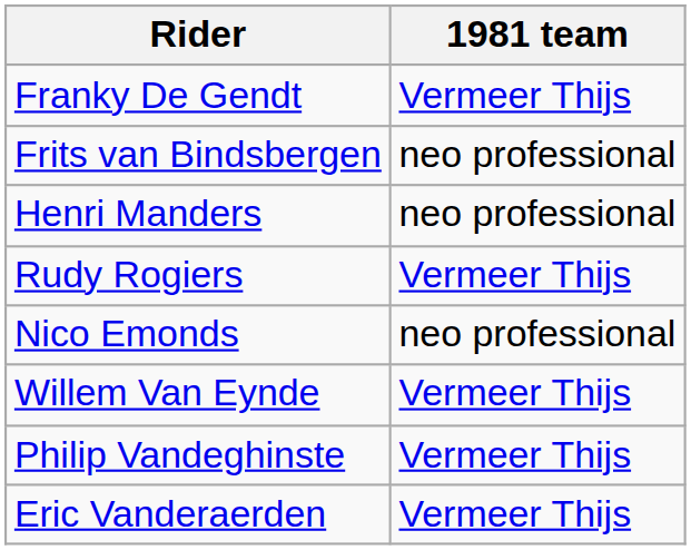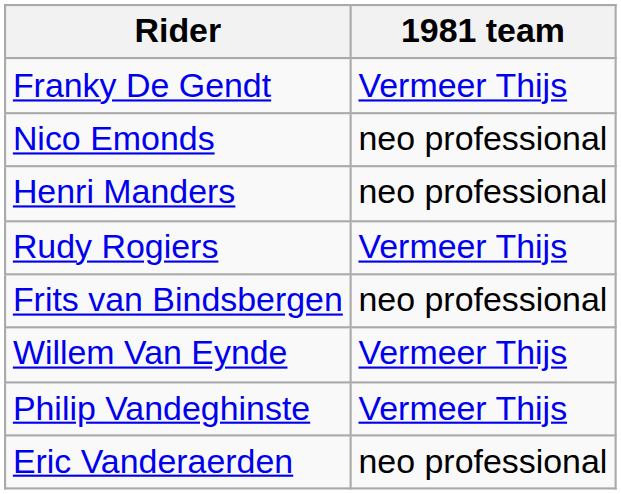rows swapped: Nico Emonds <-> Frits van Bindsbergen
Eric Vanderaerden | 1981 team: Vermeer Thijs -> neo professional
